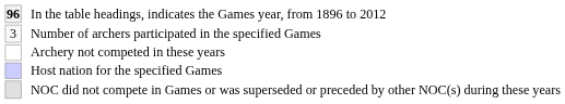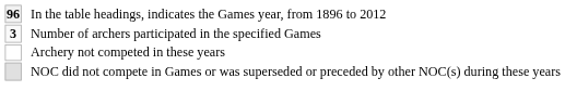Number of archers participated in the specified Games | column 1: normal -> bold
- row: Host nation for the specified Games
